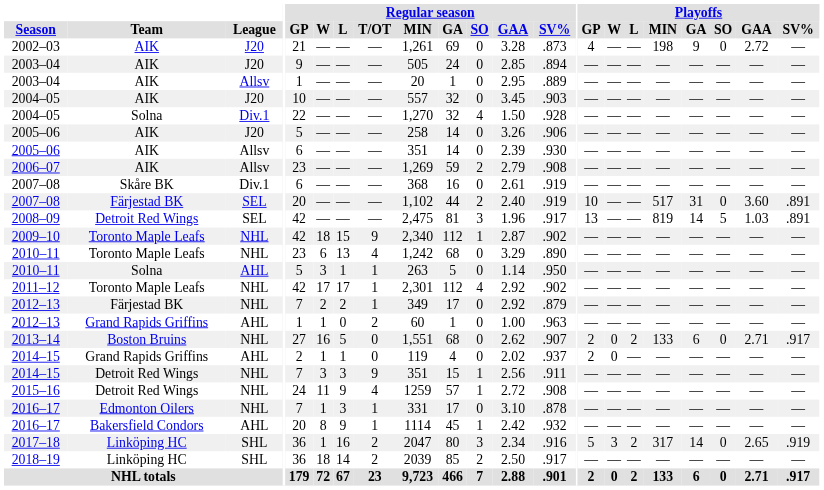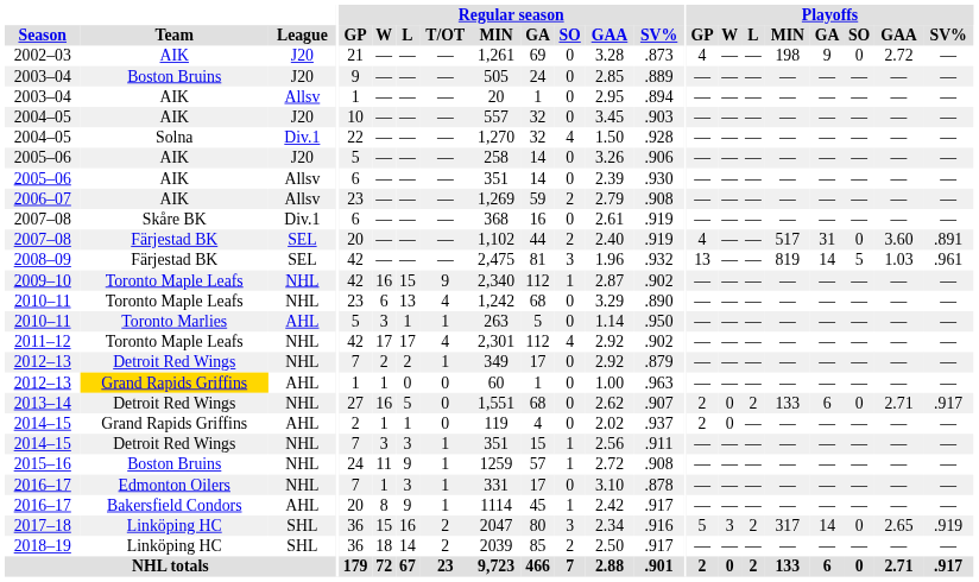2003–04 / J20 | Team: AIK -> Boston Bruins
2003–04 / J20 | Regular season / SV%: .894 -> .889
2003–04 / Allsv | Regular season / SV%: .889 -> .894
2007–08 / SEL | Playoffs / GP: 10 -> 4
2008–09 | Team: Detroit Red Wings -> Färjestad BK
2008–09 | Regular season / SV%: .917 -> .932
2008–09 | Playoffs / SV%: .891 -> .961
2009–10 | Regular season / W: 18 -> 16
2010–11 / AHL | Team: Solna -> Toronto Marlies
2011–12 | Regular season / T/OT: 1 -> 4
2012–13 / NHL | Team: Färjestad BK -> Detroit Red Wings
2012–13 / AHL | Team: no background -> gold background
2012–13 / AHL | Regular season / T/OT: 2 -> 0
2013–14 | Team: Boston Bruins -> Detroit Red Wings
2014–15 / NHL | Regular season / T/OT: 9 -> 1
2015–16 | Team: Detroit Red Wings -> Boston Bruins
2015–16 | Regular season / T/OT: 4 -> 1
2016–17 / AHL | Regular season / SV%: .932 -> .917
2017–18 | Regular season / W: 1 -> 15
